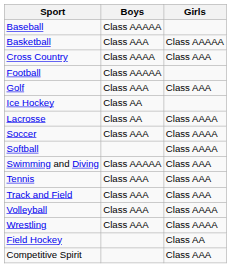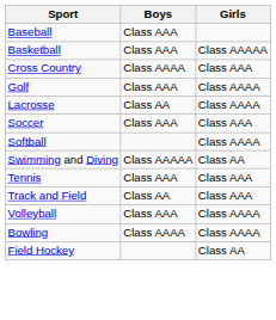Baseball | Boys: Class AAAAA -> Class AAA
- row: Football | Class AAAAA
Golf | Girls: Class AAA -> Class AAAA
- row: Ice Hockey | Class AA
Soccer | Girls: Class AAAA -> Class AAA
Swimming and Diving | Girls: Class AAA -> Class AA
Track and Field | Boys: Class AAA -> Class AA
- row: Wrestling | Class AAA | Class AAAA
+ row: Bowling | Class AAAA | Class AAAA
- row: Competitive Spirit | Class AAA
